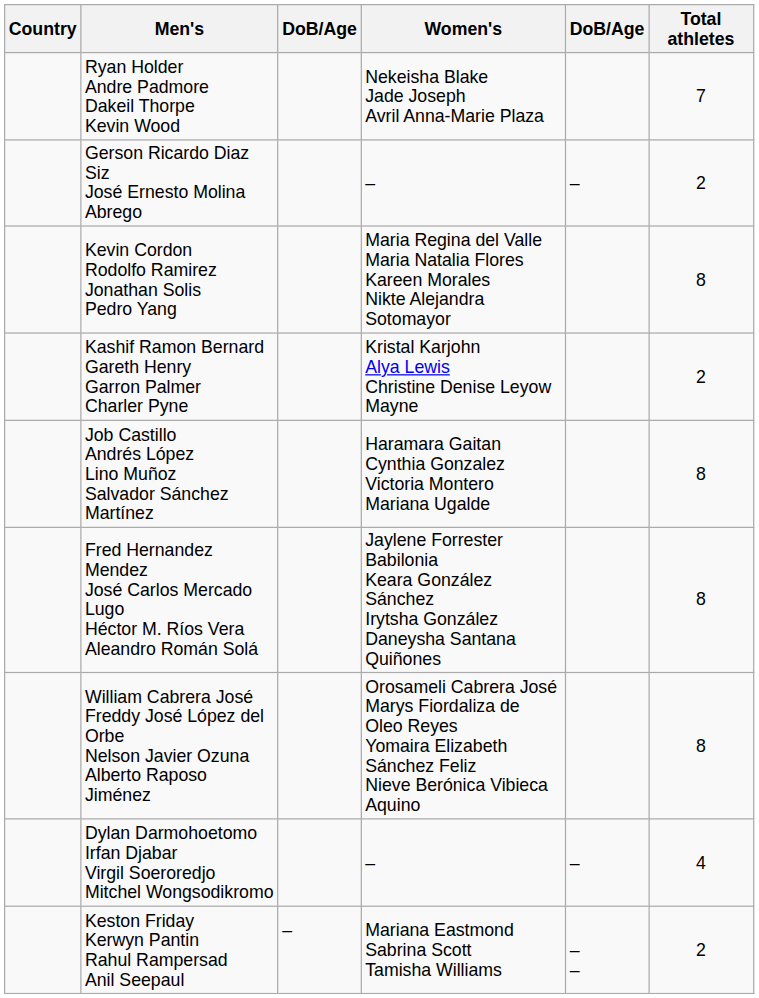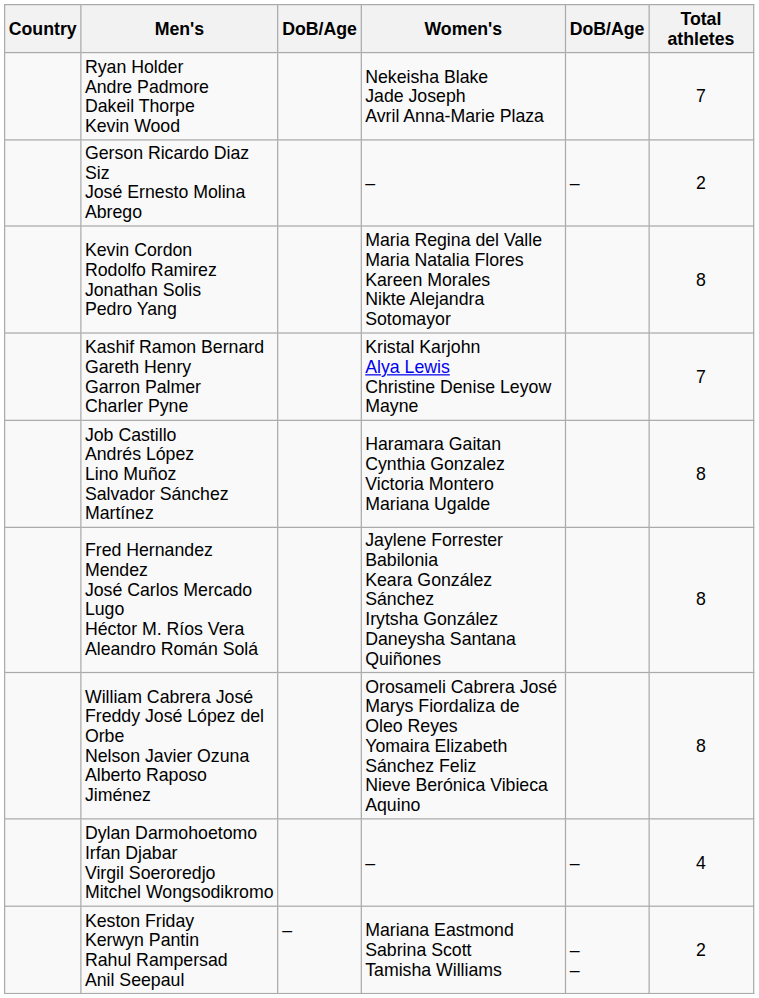Kashif Ramon Bernard Gareth Henry Garron Palmer Charler Pyne | Total athletes: 2 -> 7
